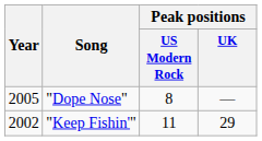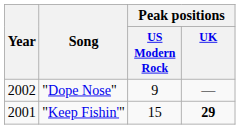"Dope Nose" | Year: 2005 -> 2002
"Dope Nose" | Peak positions / US Modern Rock: 8 -> 9
"Keep Fishin'" | Year: 2002 -> 2001
"Keep Fishin'" | Peak positions / US Modern Rock: 11 -> 15
"Keep Fishin'" | Peak positions / UK: normal -> bold
